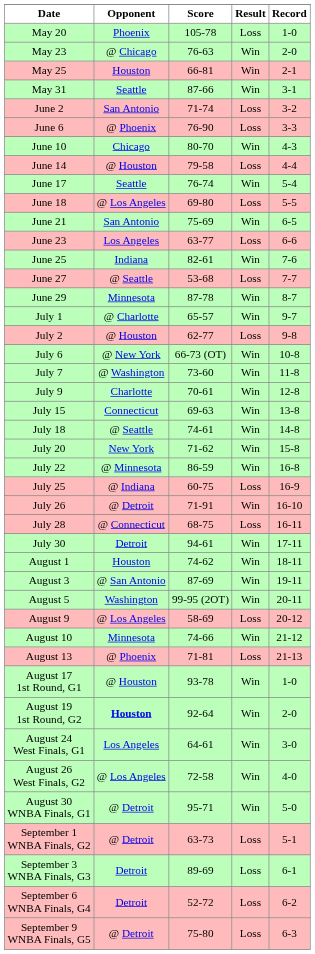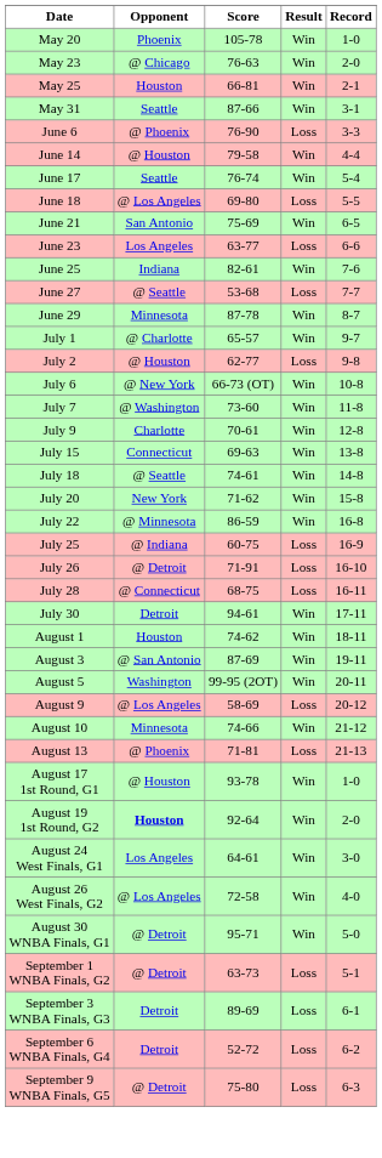May 20 | Result: Loss -> Win
- row: June 2 | San Antonio | 71-74 | Loss | 3-2
- row: June 10 | Chicago | 80-70 | Win | 4-3
June 14 | Result: Loss -> Win
July 26 | Result: Win -> Loss
